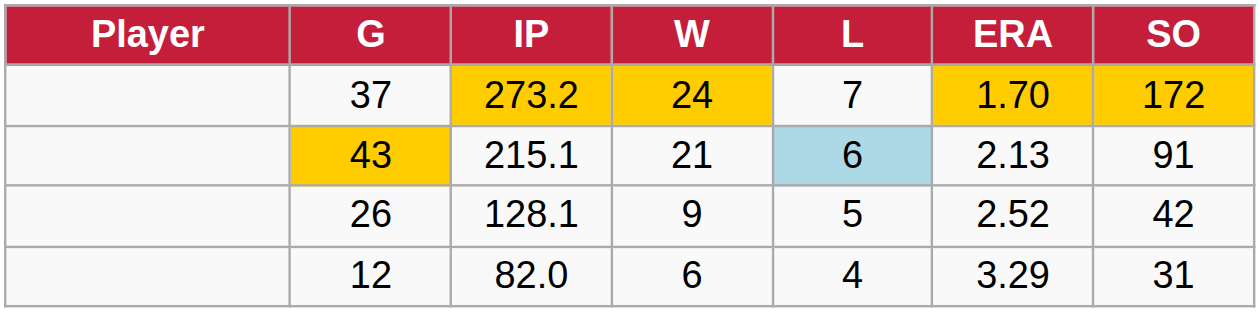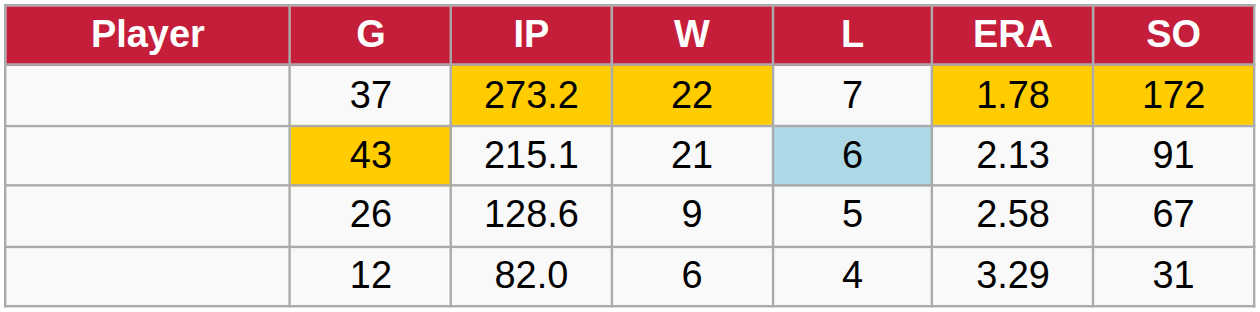37 | W: 24 -> 22
37 | ERA: 1.70 -> 1.78
26 | IP: 128.1 -> 128.6
26 | ERA: 2.52 -> 2.58
26 | SO: 42 -> 67
